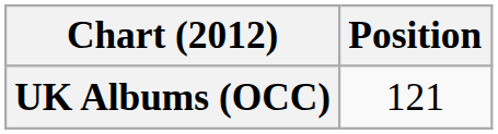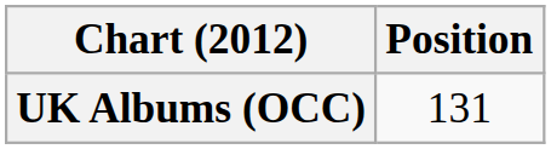UK Albums (OCC) | Position: 121 -> 131
